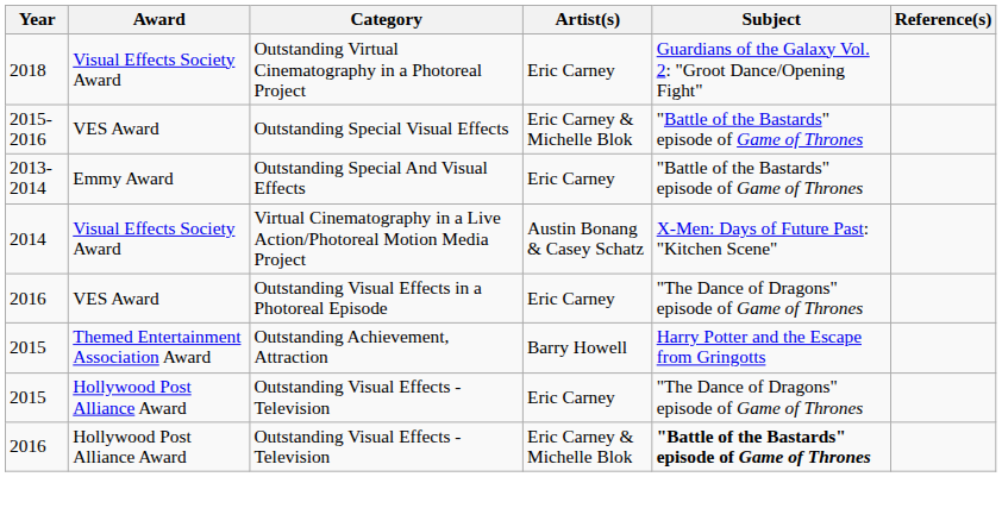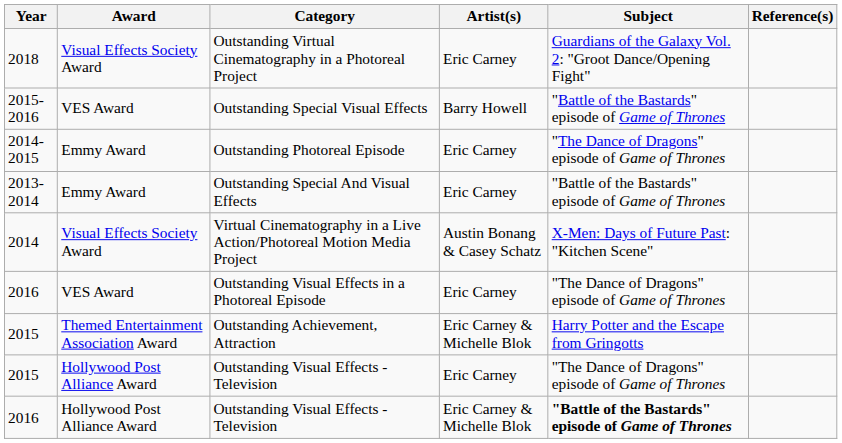Outstanding Special Visual Effects | Artist(s): Eric Carney & Michelle Blok -> Barry Howell
+ row: 2014-2015 | Emmy Award | Outstanding Photoreal Episode | Eric Carney | "The Dance of Dragons" episode of Game of Thrones
Outstanding Achievement, Attraction | Artist(s): Barry Howell -> Eric Carney & Michelle Blok
